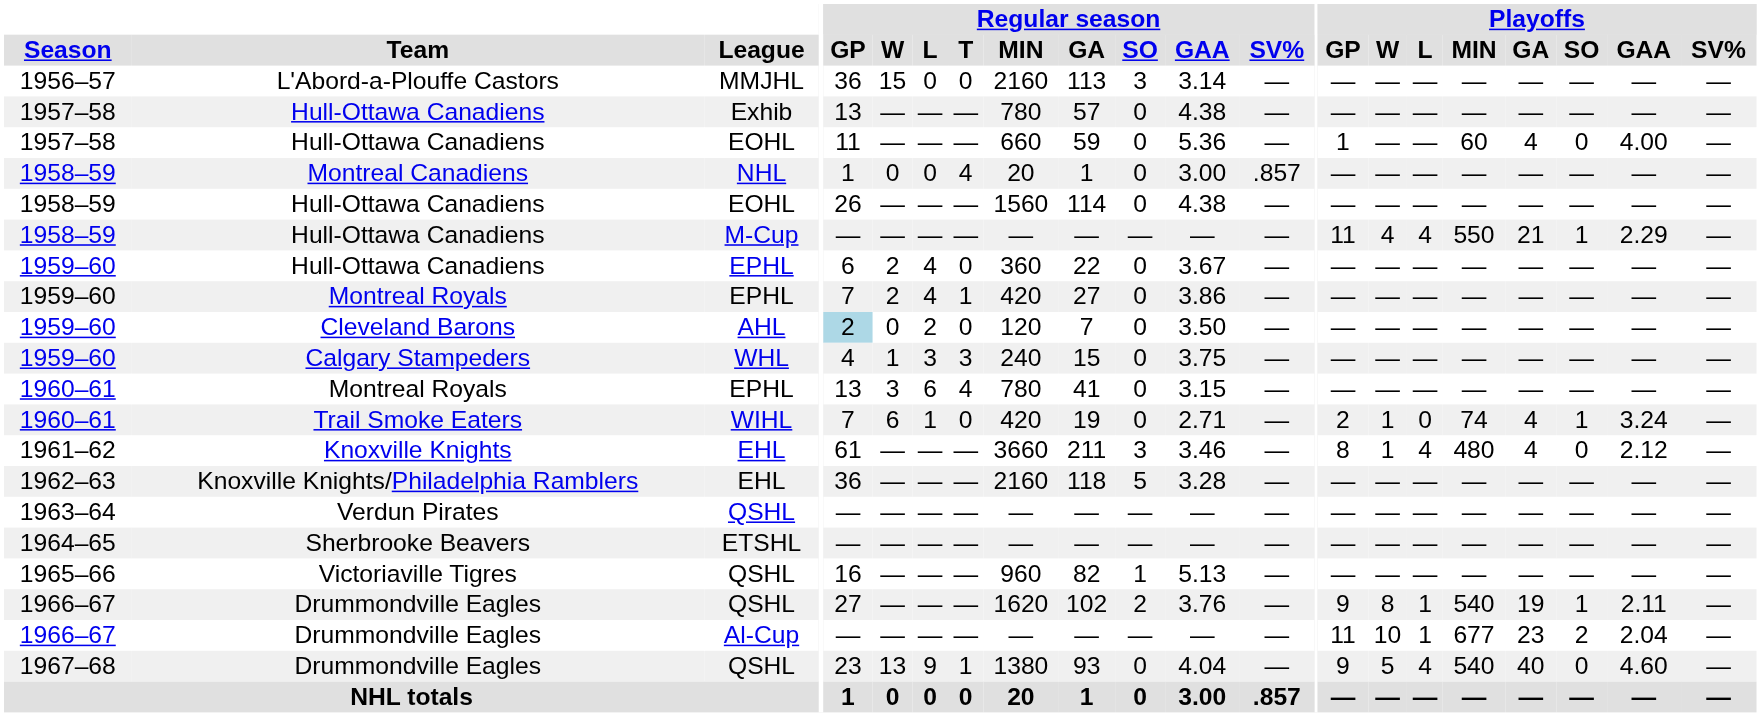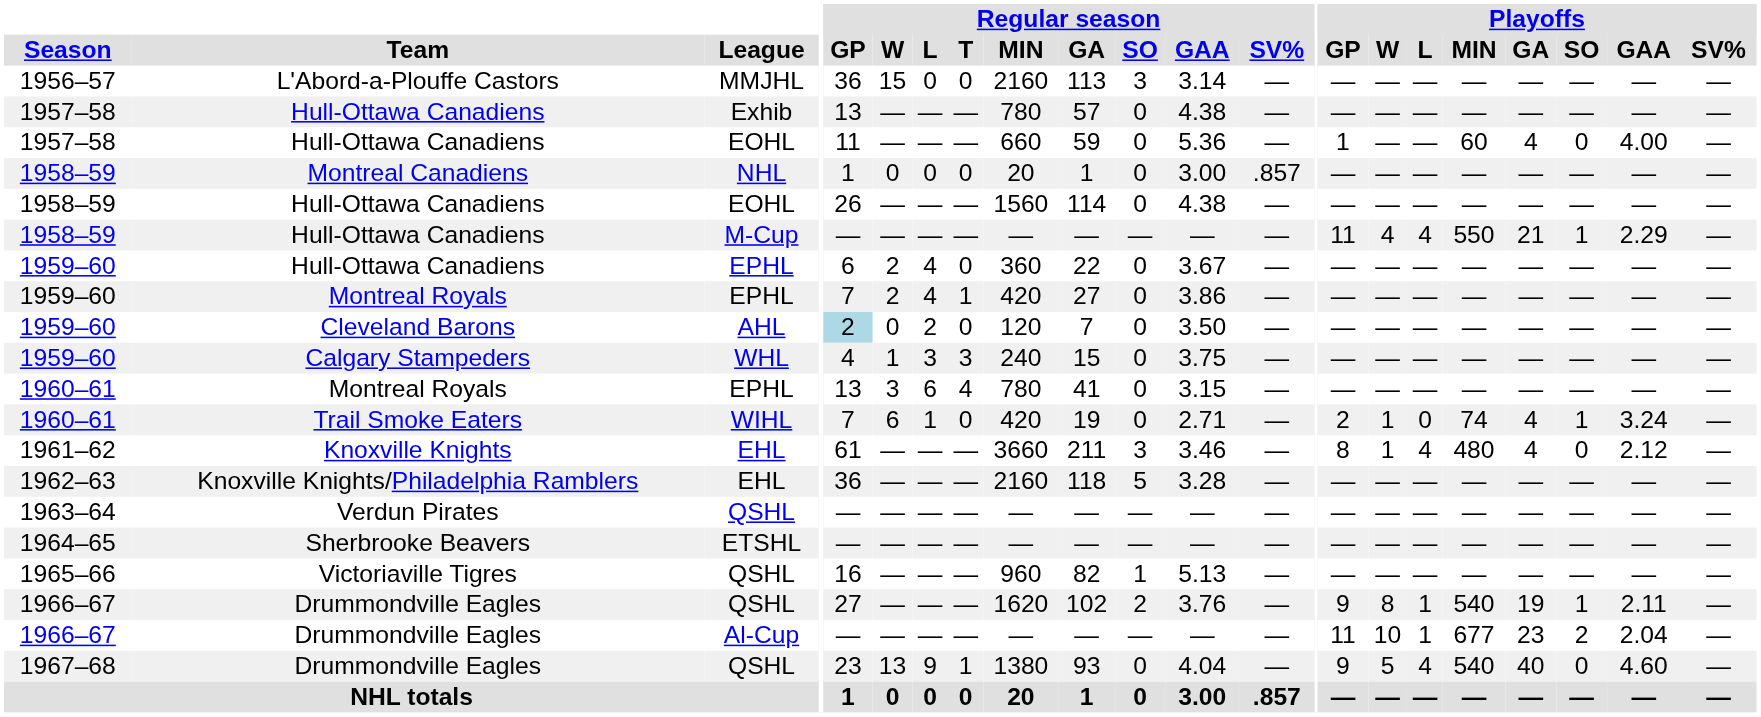Montreal Canadiens | Regular season / T: 4 -> 0
